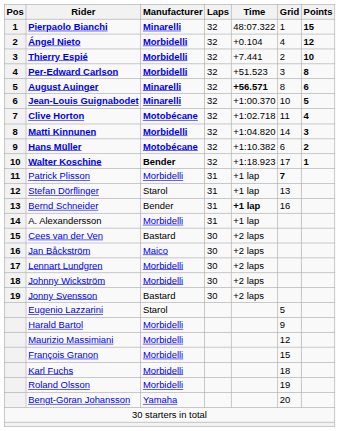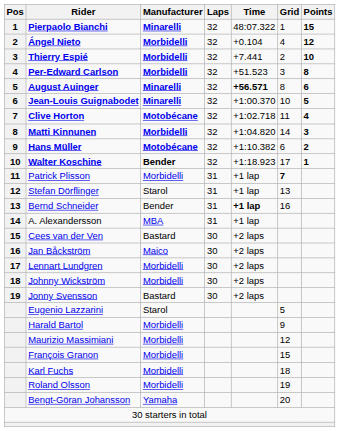A. Alexandersson | Manufacturer: Morbidelli -> MBA
